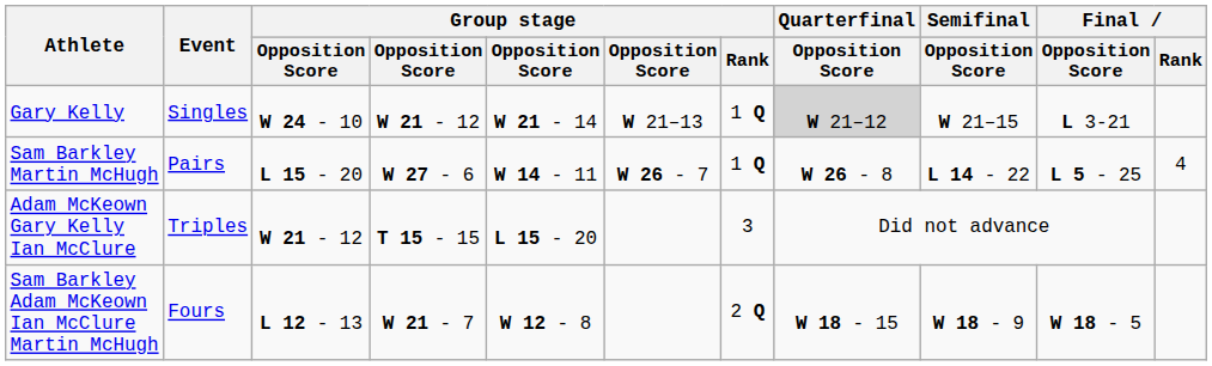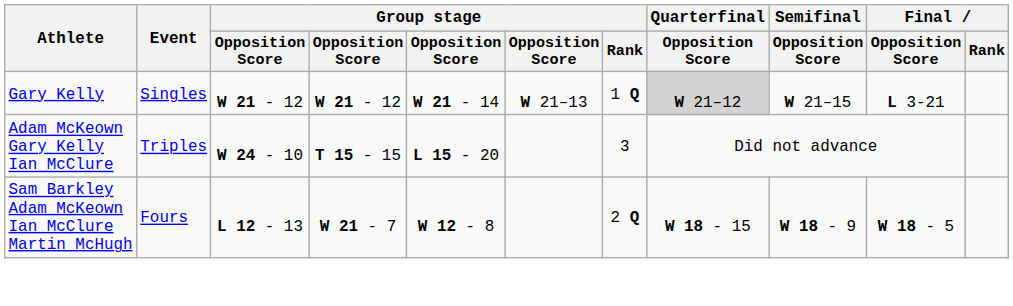Gary Kelly | column 3: W 24 - 10 -> W 21 - 12
- row: Sam Barkley Martin McHugh | Pairs | L 15 - 20 | W 27 - 6 | W 14 - 11 | W 26 - 7 | 1 Q | W 26 - 8 | L 14 - 22 | L 5 - 25 | 4
Adam McKeown Gary Kelly Ian McClure | column 3: W 21 - 12 -> W 24 - 10
